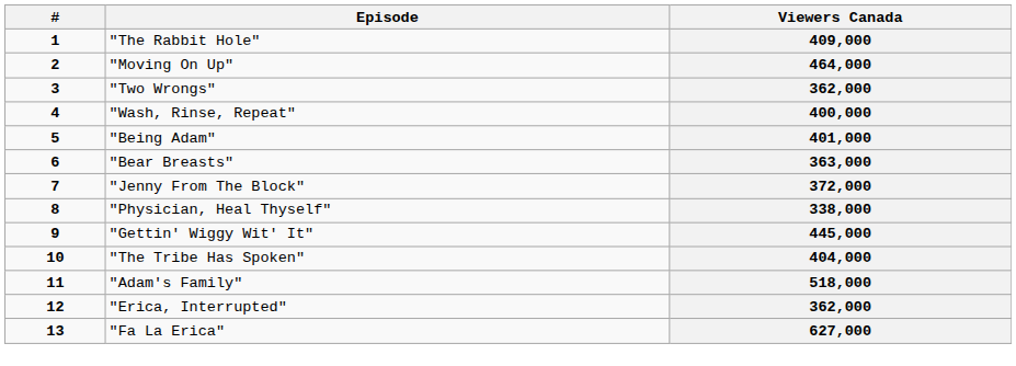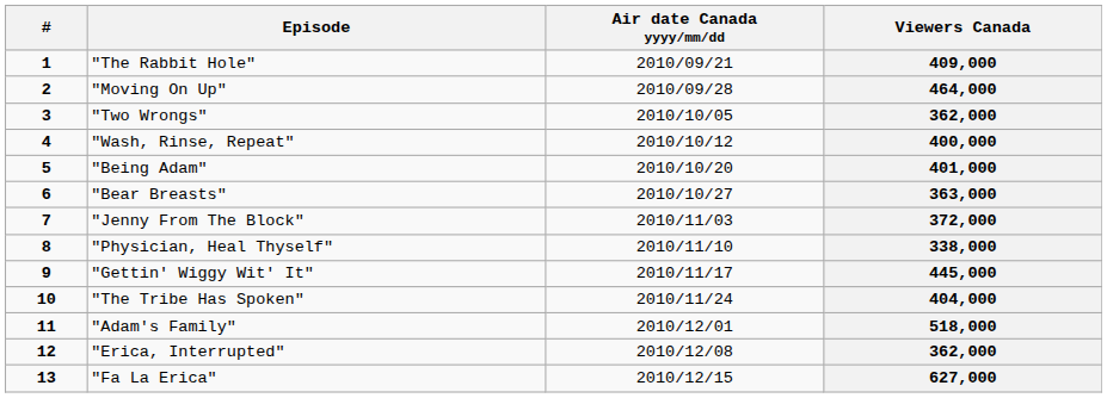+ column: Air date Canada yyyy/mm/dd | 2010/09/21 | 2010/09/28 | 2010/10/05 | 2010/10/12 | 2010/10/20 | 2010/10/27 | 2010/11/03 | 2010/11/10 | 2010/11/17 | 2010/11/24 | 2010/12/01 | 2010/12/08 | 2010/12/15
